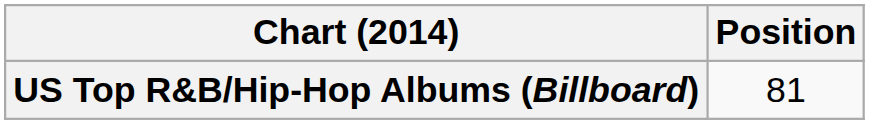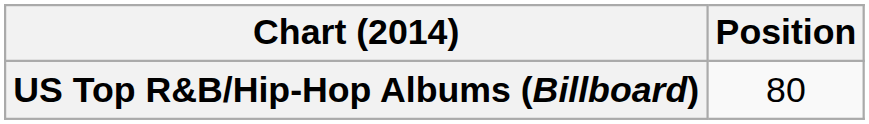US Top R&B/Hip-Hop Albums (Billboard) | Position: 81 -> 80
